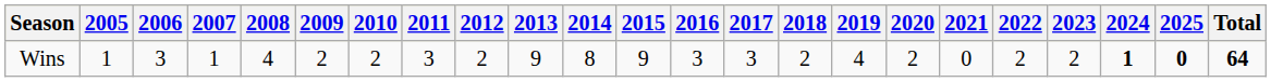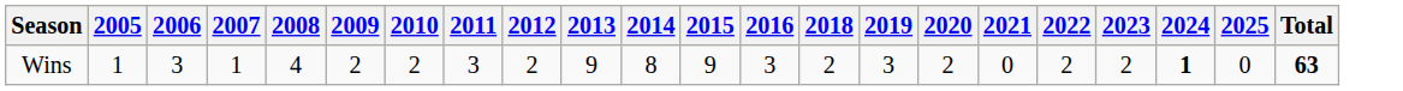- column: 2017 | 3
Wins | 2019: 4 -> 3
Wins | 2025: bold -> normal
Wins | Total: 64 -> 63
